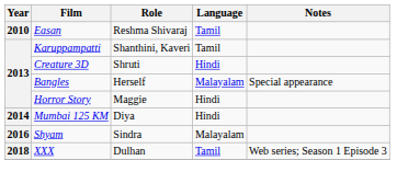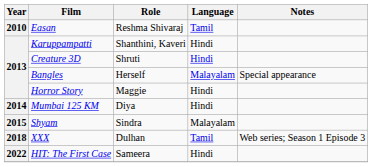Karuppampatti | Language: Tamil -> Hindi
Shyam | Year: 2016 -> 2015
+ row: 2022 | HIT: The First Case | Sameera | Hindi
